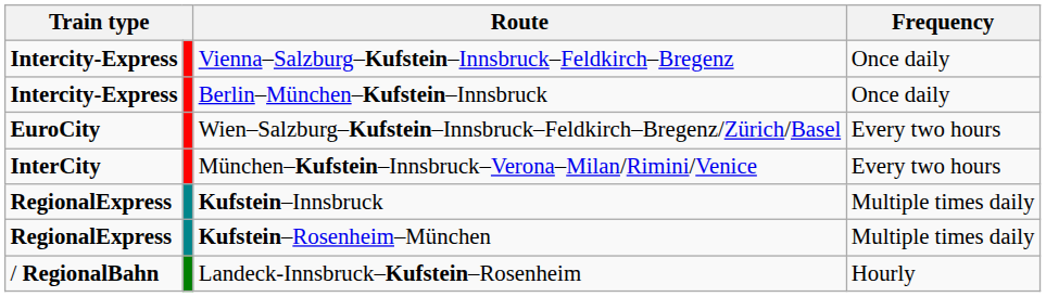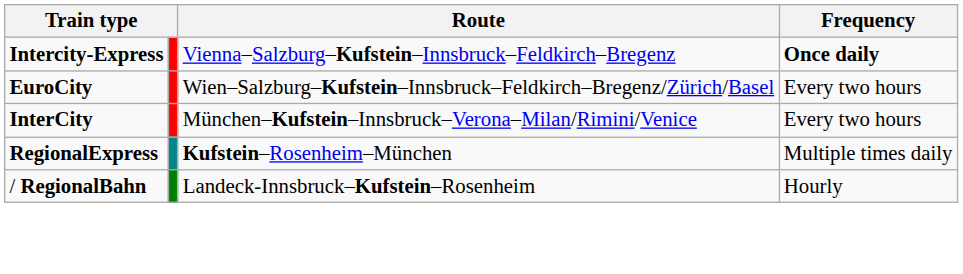Vienna–Salzburg–Kufstein–Innsbruck–Feldkirch–Bregenz | Frequency: normal -> bold
- row: Intercity-Express | Berlin–München–Kufstein–Innsbruck | Once daily
- row: RegionalExpress | Kufstein–Innsbruck | Multiple times daily
